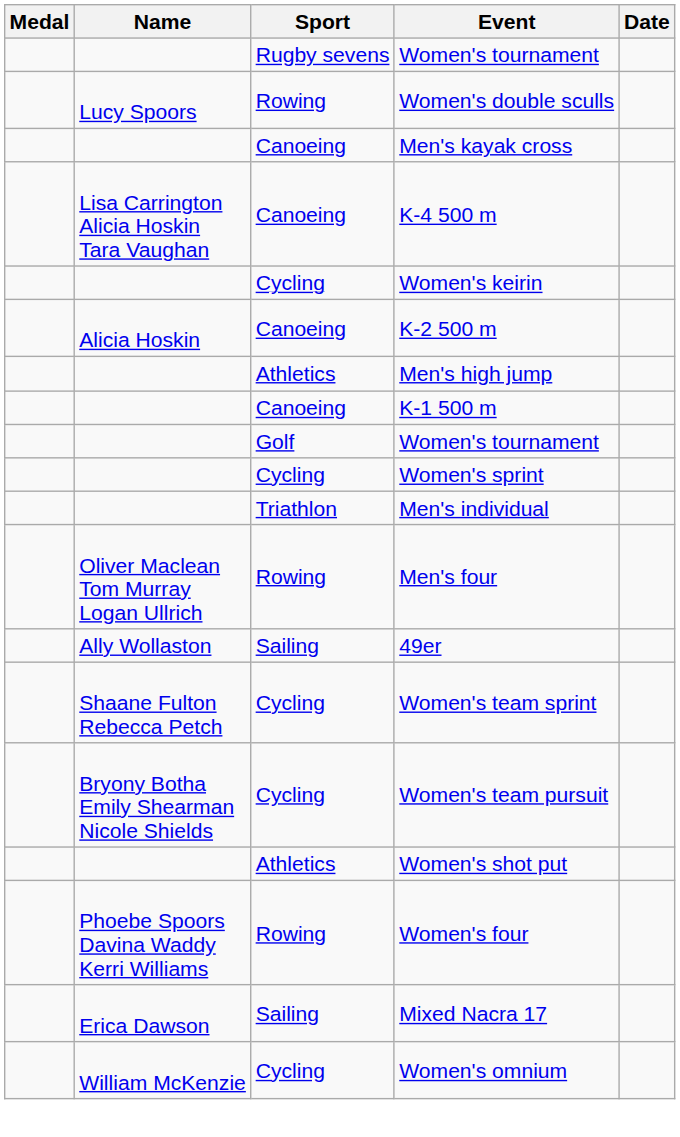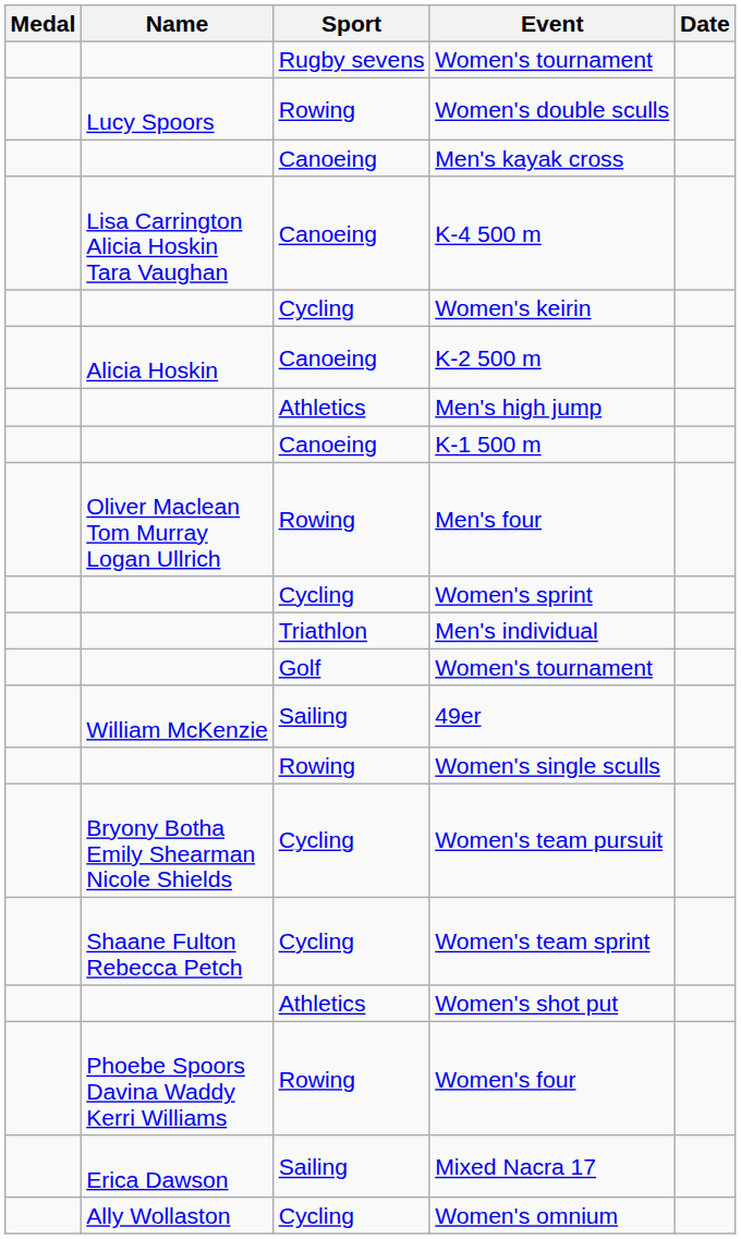rows swapped: Golf / Women's tournament <-> Men's four
49er | Name: Ally Wollaston -> William McKenzie
+ row: Rowing | Women's single sculls
rows swapped: Women's team sprint <-> Women's team pursuit
Women's omnium | Name: William McKenzie -> Ally Wollaston
